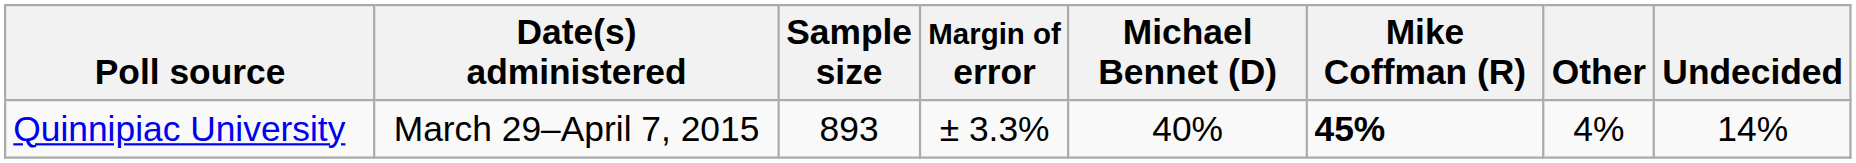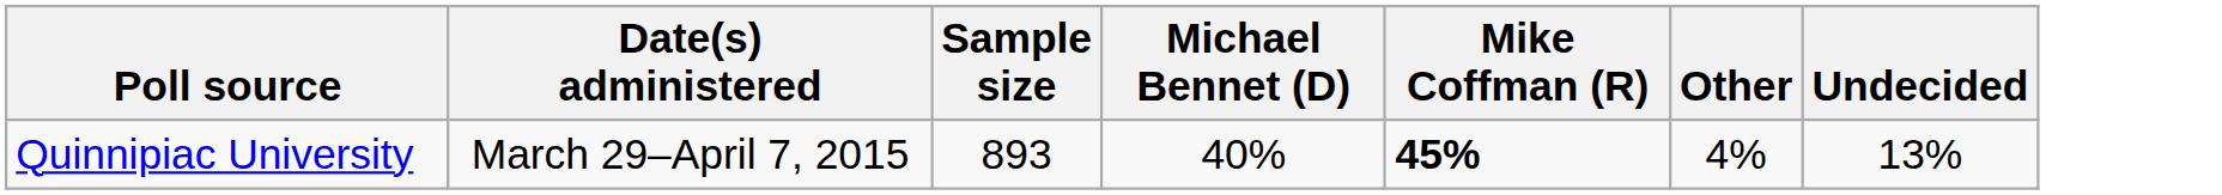- column: Margin of error | ± 3.3%
Quinnipiac University | Undecided: 14% -> 13%
